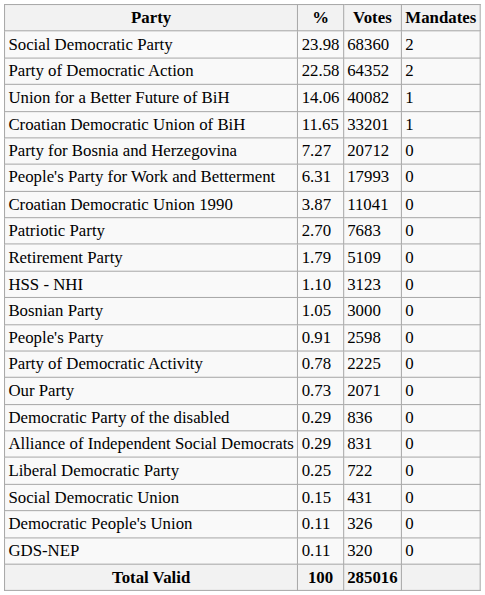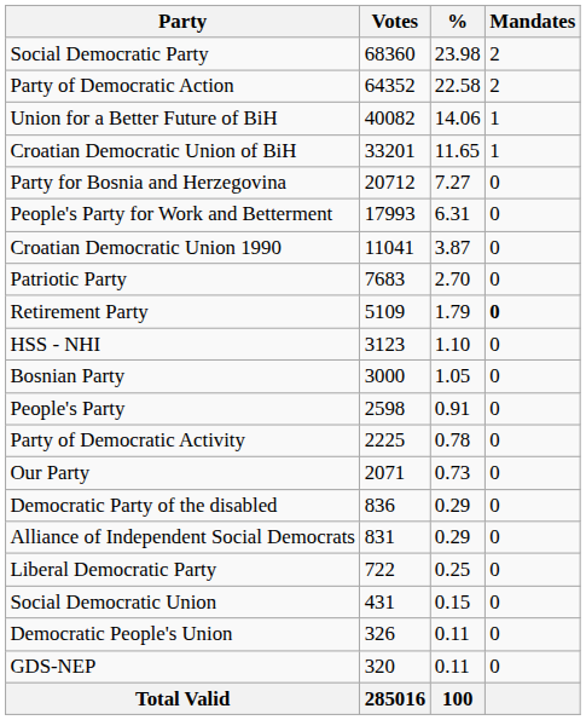columns swapped: Votes <-> %
Retirement Party | Mandates: normal -> bold
